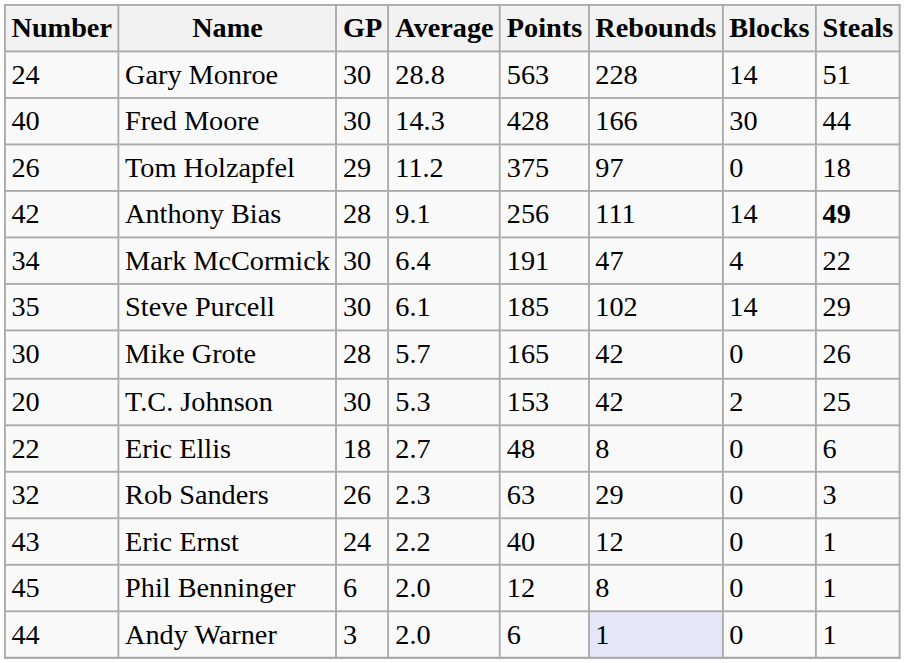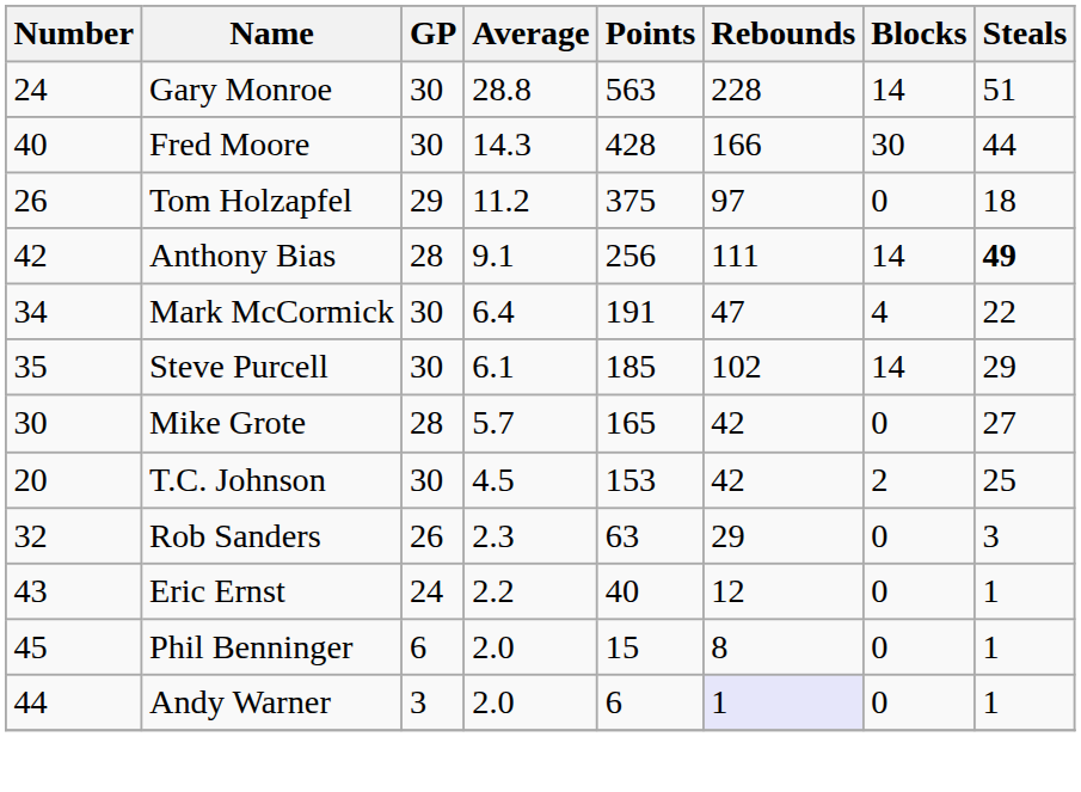Mike Grote | Steals: 26 -> 27
T.C. Johnson | Average: 5.3 -> 4.5
- row: 22 | Eric Ellis | 18 | 2.7 | 48 | 8 | 0 | 6
Phil Benninger | Points: 12 -> 15
